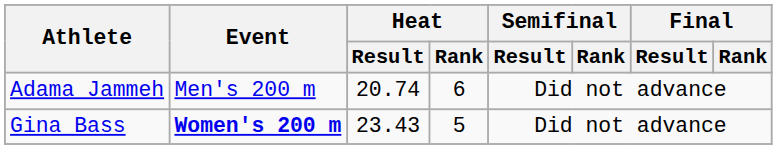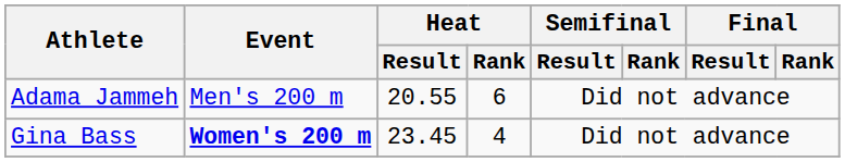Adama Jammeh | Heat / Result: 20.74 -> 20.55
Gina Bass | Heat / Result: 23.43 -> 23.45
Gina Bass | Heat / Rank: 5 -> 4
